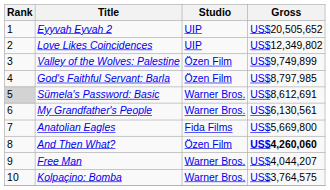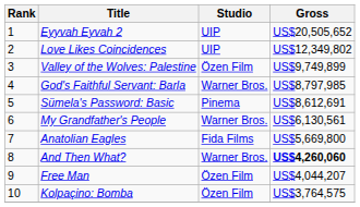God's Faithful Servant: Barla | Studio: Özen Film -> Warner Bros.
Sümela's Password: Basic | Rank: lightgrey background -> no background
Sümela's Password: Basic | Studio: Warner Bros. -> Pinema
And Then What? | Studio: Özen Film -> Warner Bros.
Free Man | Studio: Warner Bros. -> Özen Film
Kolpaçino: Bomba | Studio: Warner Bros. -> Özen Film
